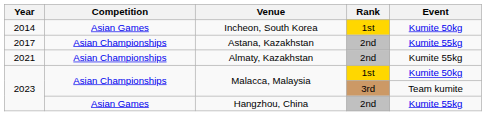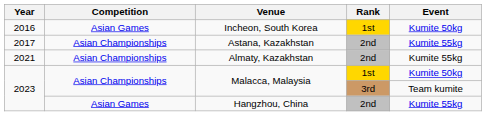Incheon, South Korea | Year: 2014 -> 2016
